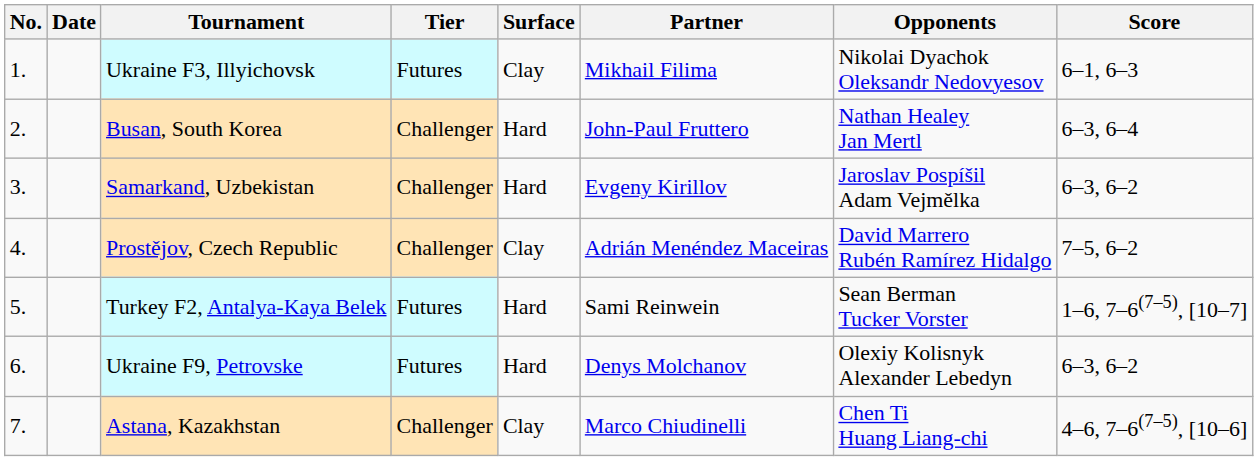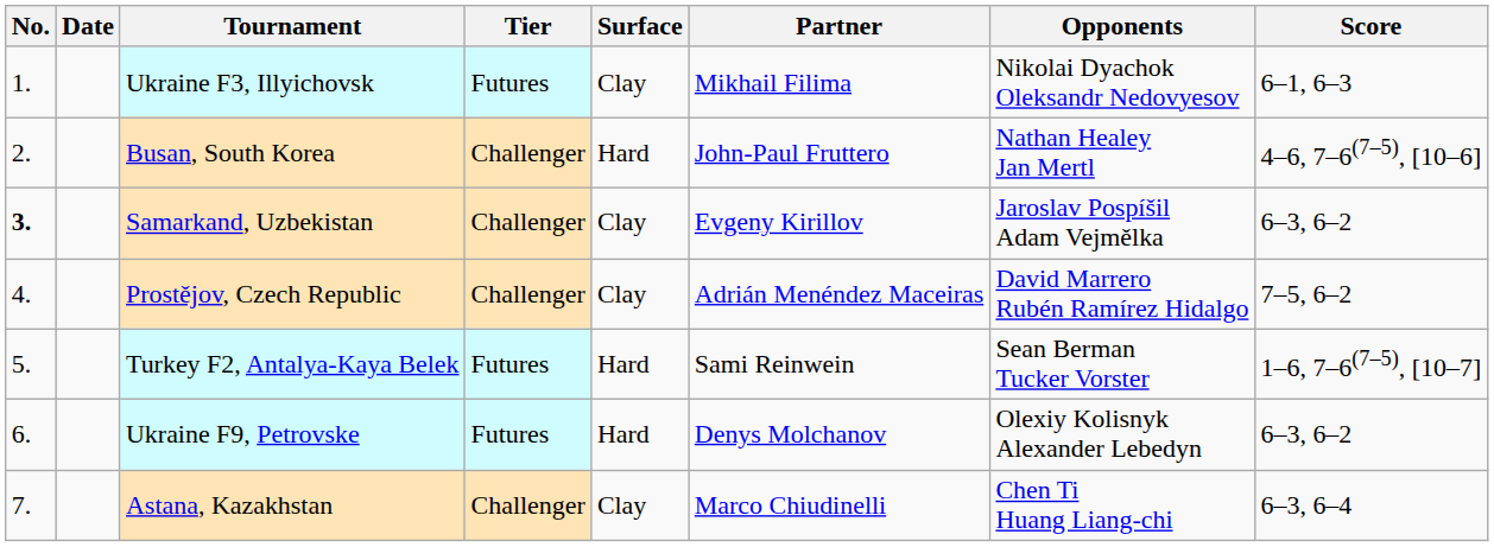Busan, South Korea | Score: 6–3, 6–4 -> 4–6, 7–6(7–5), [10–6]
Samarkand, Uzbekistan | No.: normal -> bold
Samarkand, Uzbekistan | Surface: Hard -> Clay
Astana, Kazakhstan | Score: 4–6, 7–6(7–5), [10–6] -> 6–3, 6–4
